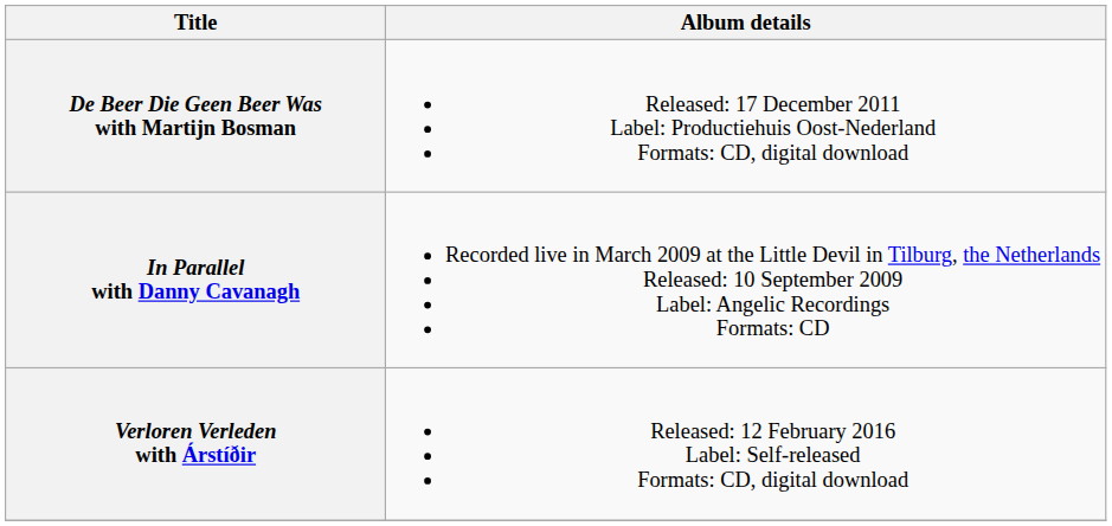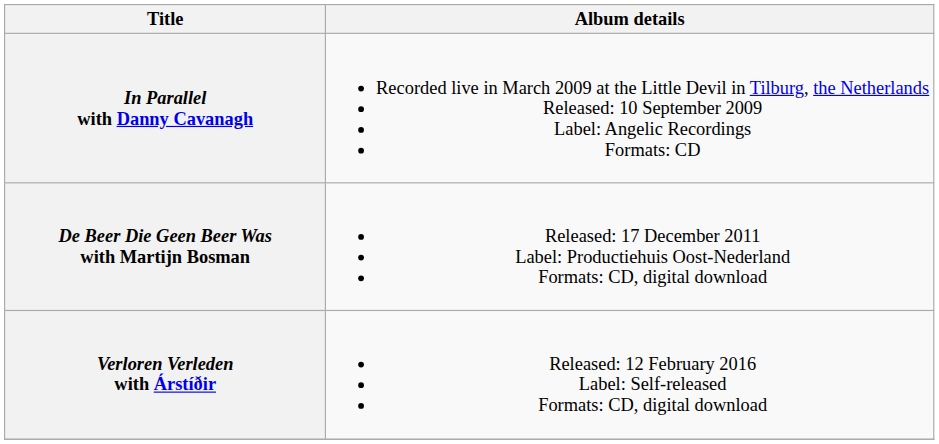rows swapped: In Parallel with Danny Cavanagh <-> De Beer Die Geen Beer Was with Martijn Bosman
